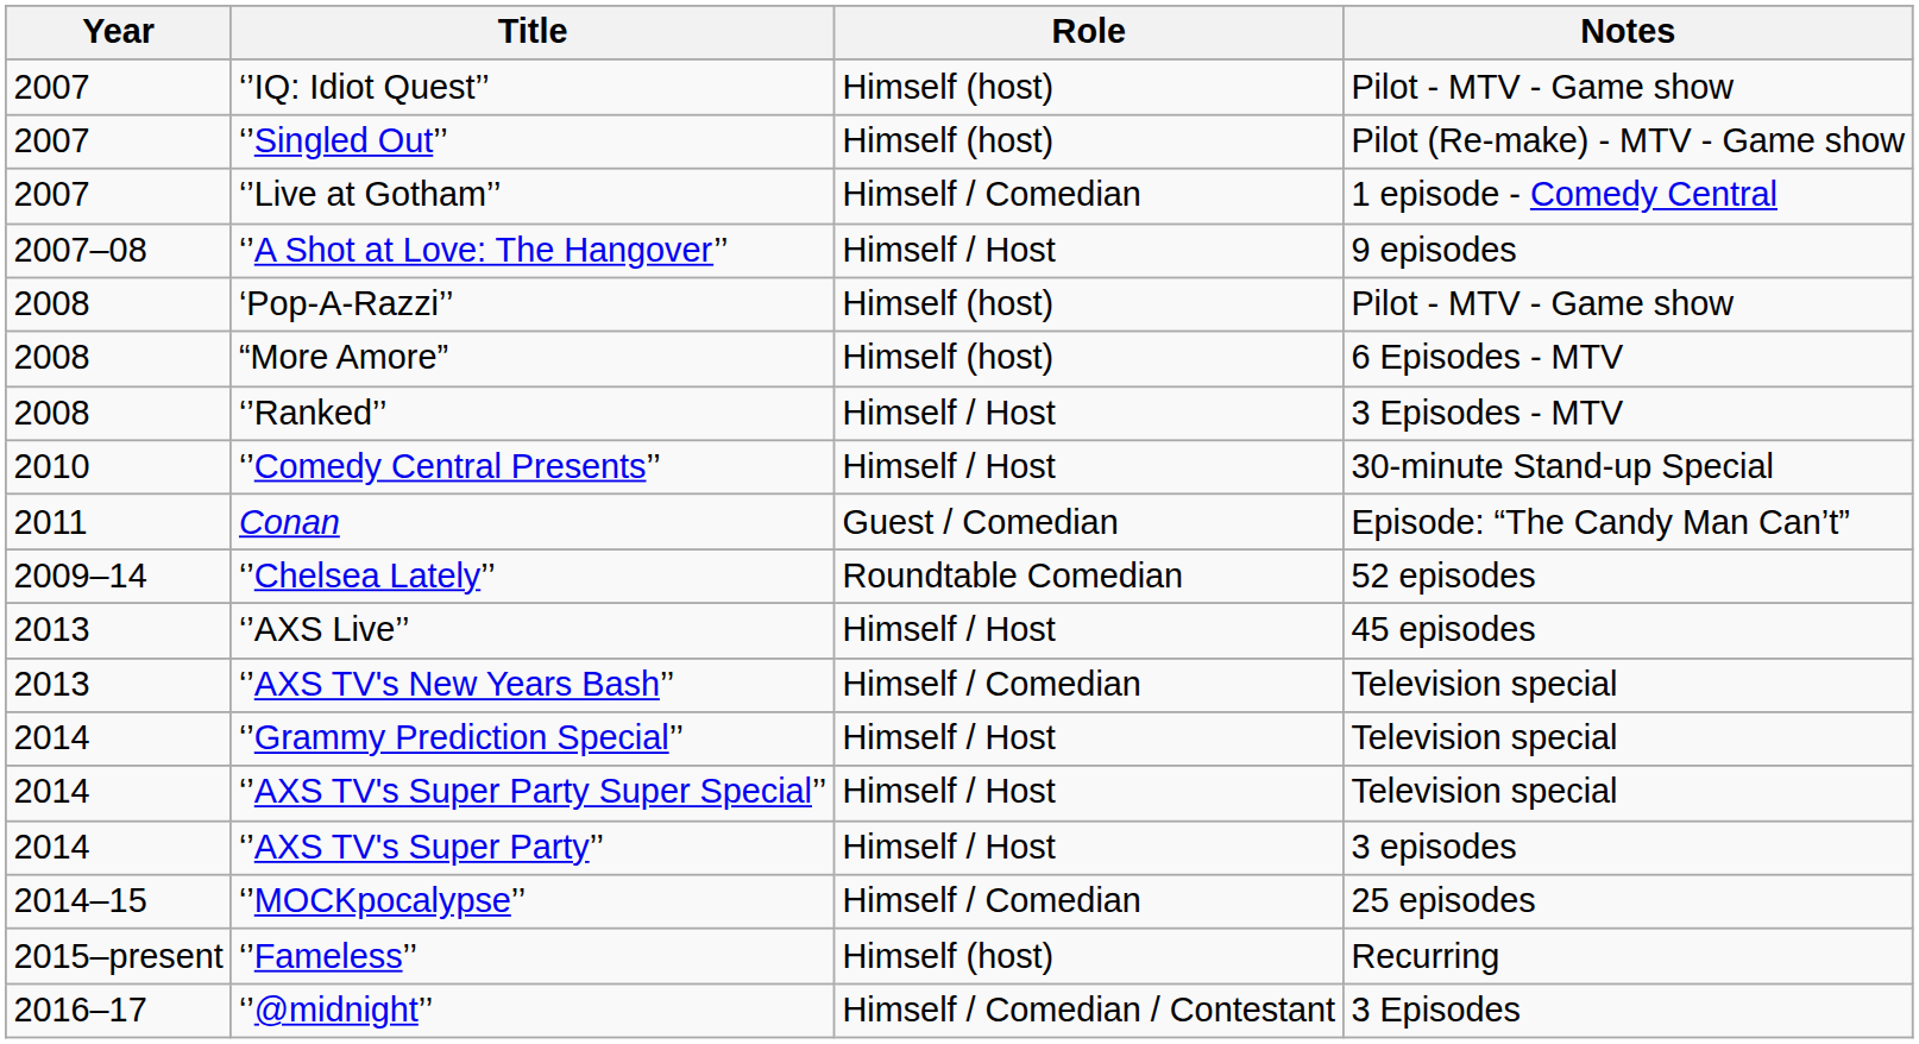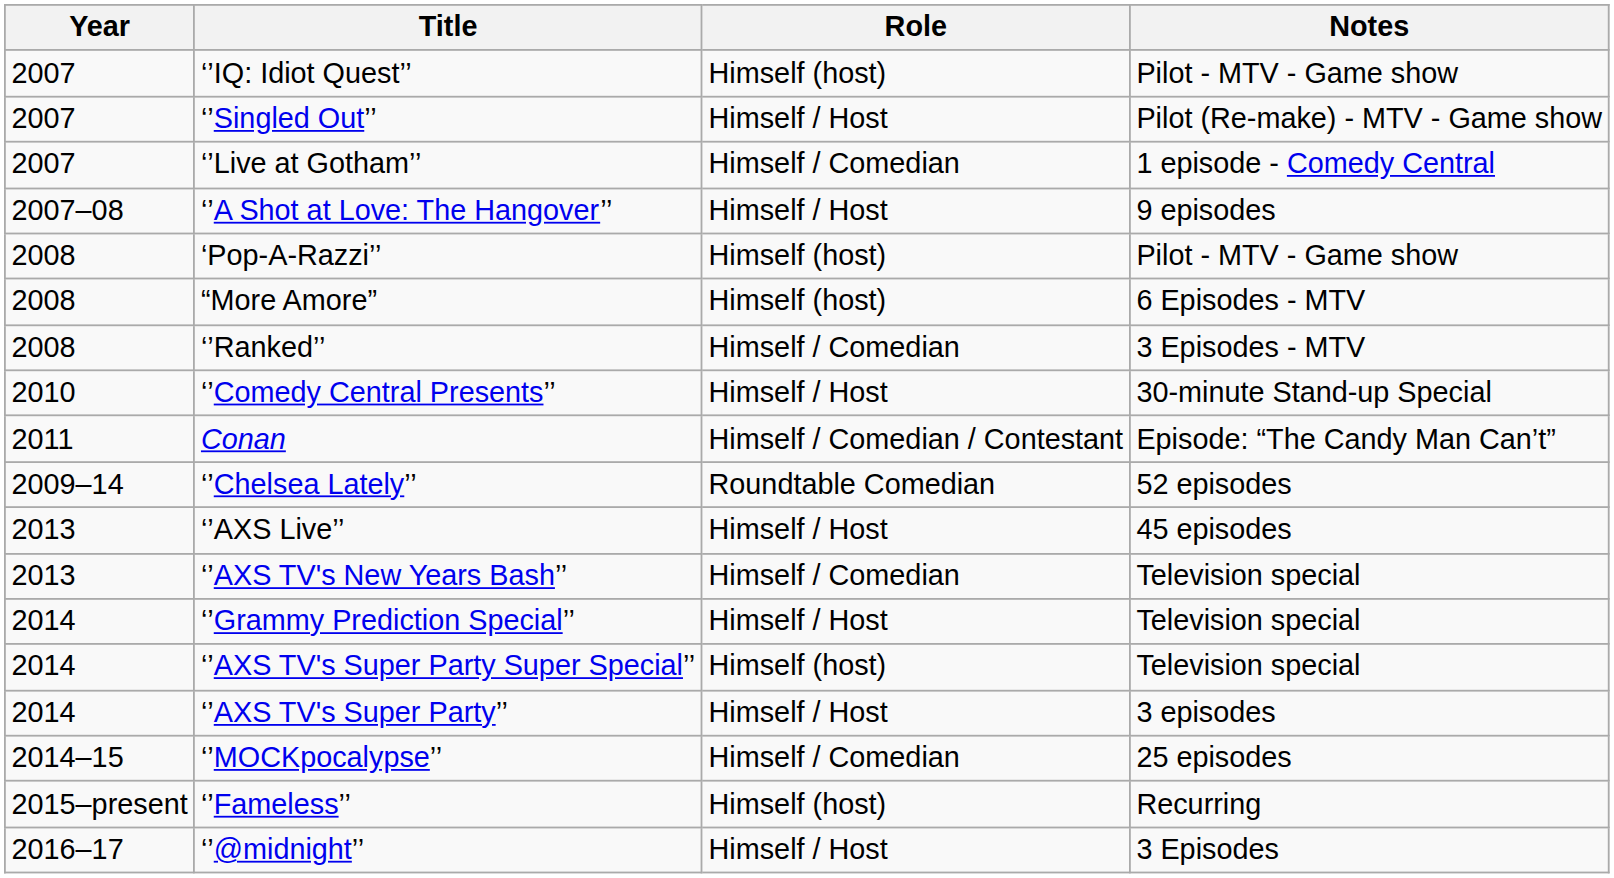‘’Singled Out’’ | Role: Himself (host) -> Himself / Host
‘’Ranked’’ | Role: Himself / Host -> Himself / Comedian
Conan | Role: Guest / Comedian -> Himself / Comedian / Contestant
‘’AXS TV's Super Party Super Special’’ | Role: Himself / Host -> Himself (host)
‘’@midnight’’ | Role: Himself / Comedian / Contestant -> Himself / Host
